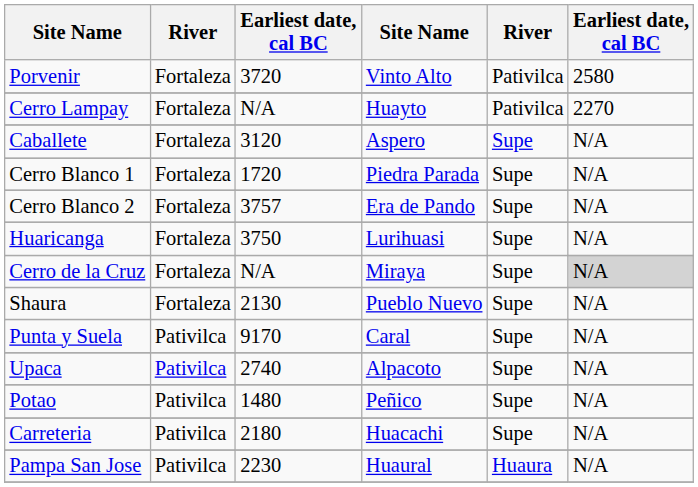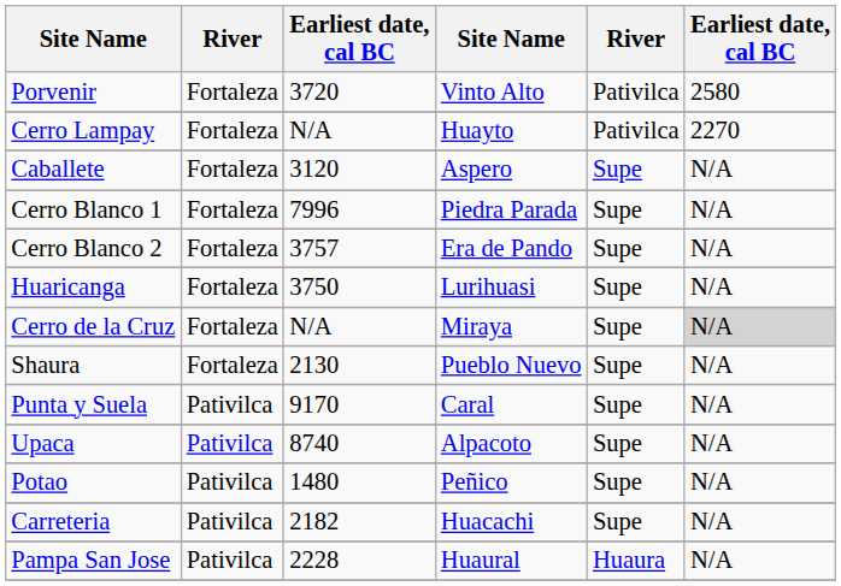Cerro Blanco 1 | column 3: 1720 -> 7996
Upaca | column 3: 2740 -> 8740
Carreteria | column 3: 2180 -> 2182
Pampa San Jose | column 3: 2230 -> 2228
